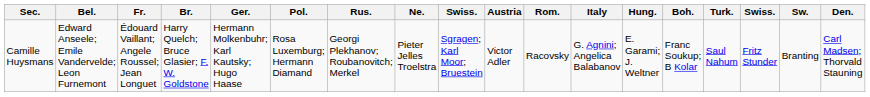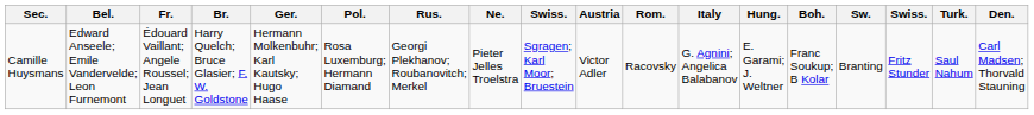columns swapped: Turk. <-> Sw.
